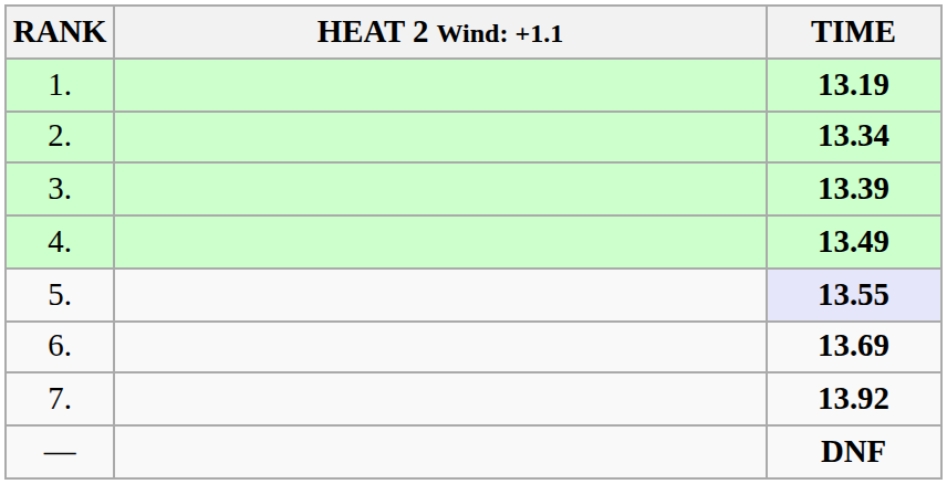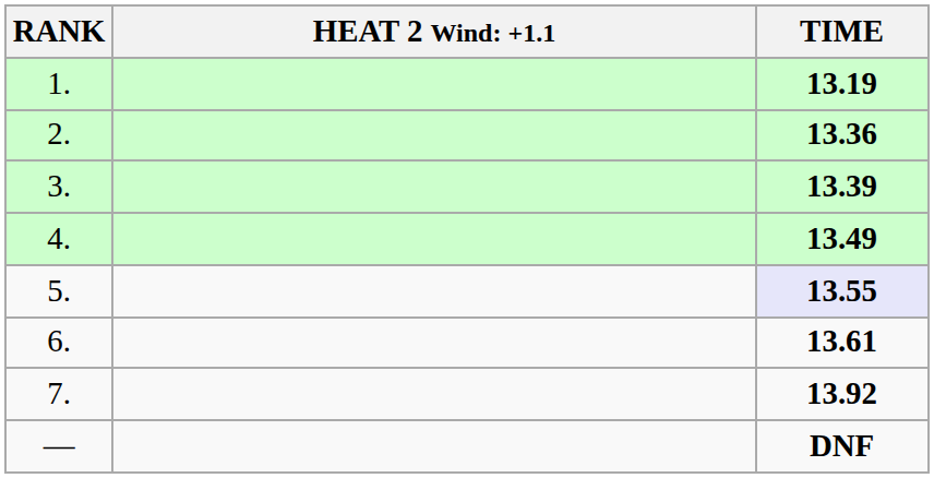2. | TIME: 13.34 -> 13.36
6. | TIME: 13.69 -> 13.61
